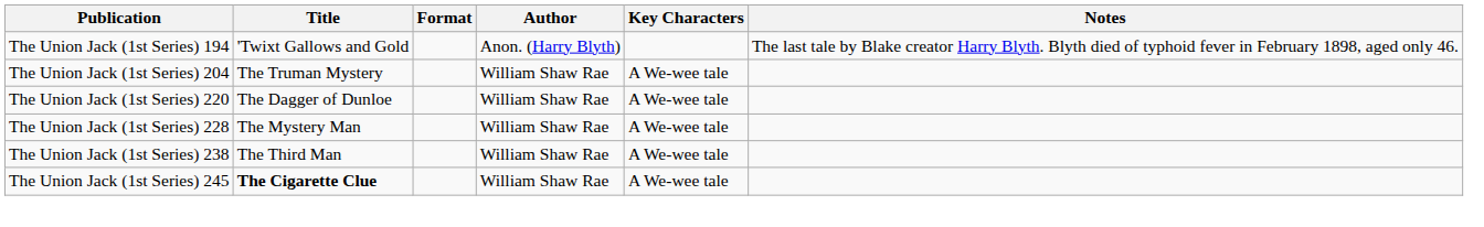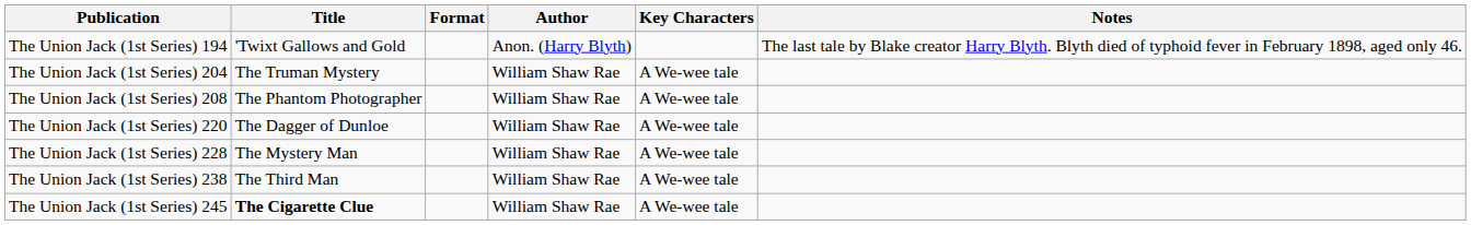+ row: The Union Jack (1st Series) 208 | The Phantom Photographer | William Shaw Rae | A We-wee tale
